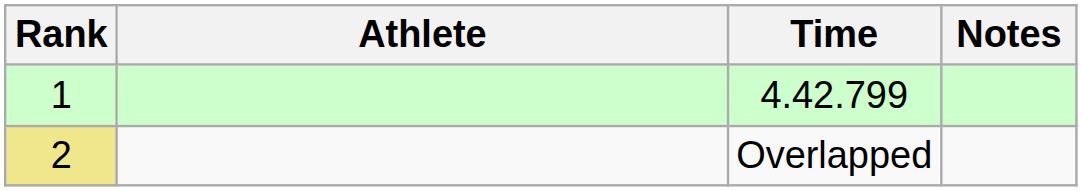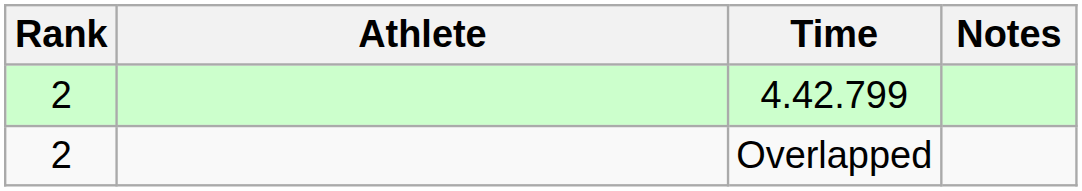4.42.799 | Rank: 1 -> 2
Overlapped | Rank: khaki background -> no background
